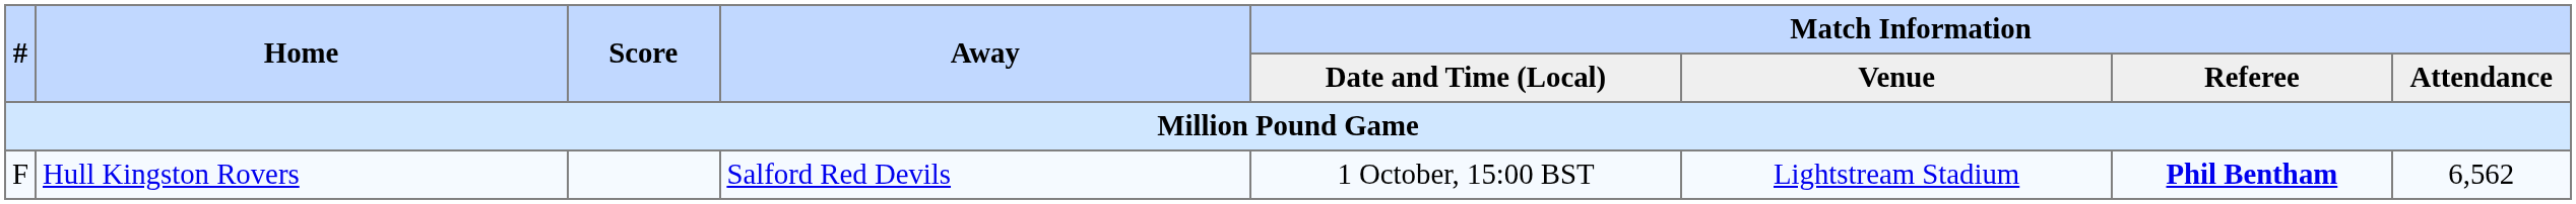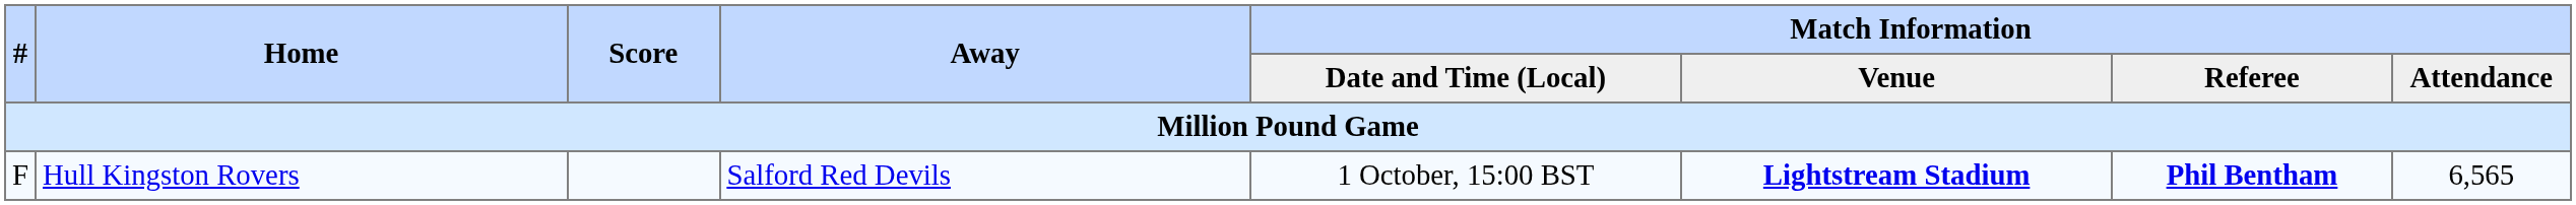F | Match Information / Venue: normal -> bold
F | Match Information / Attendance: 6,562 -> 6,565
